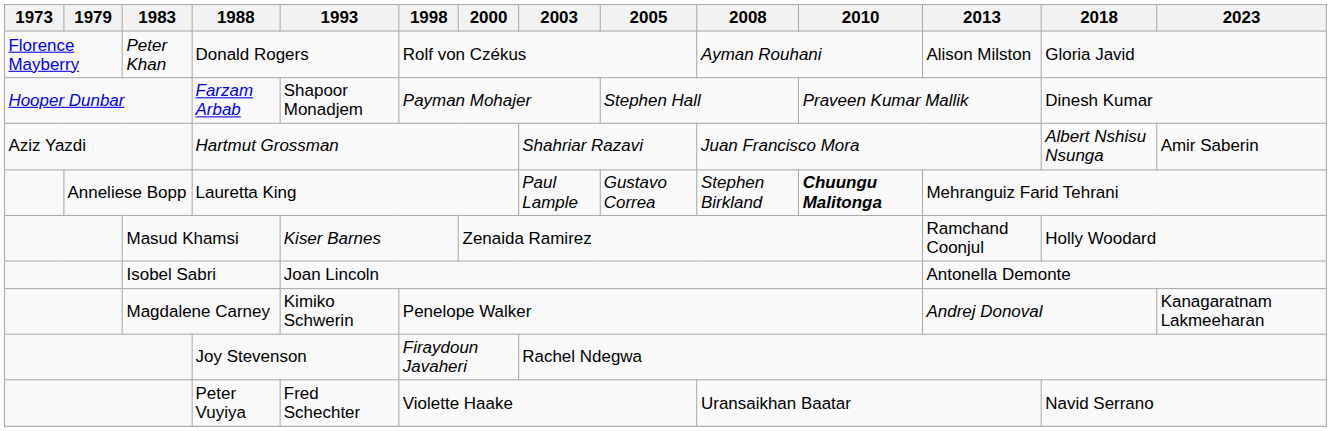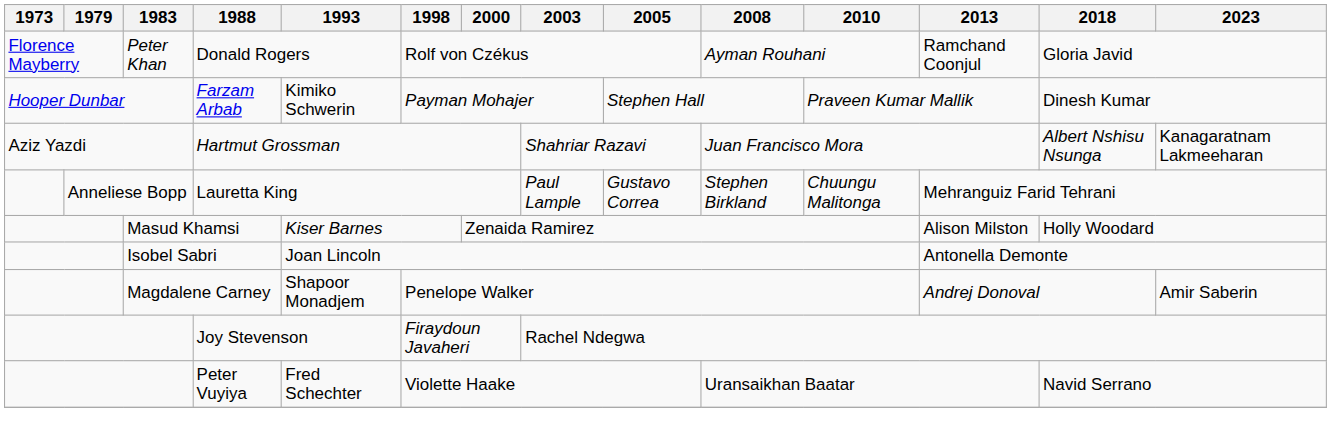Donald Rogers | 2013: Alison Milston -> Ramchand Coonjul
Farzam Arbab | 1993: Shapoor Monadjem -> Kimiko Schwerin
Hartmut Grossman | 2023: Amir Saberin -> Kanagaratnam Lakmeeharan
Lauretta King | 2010: bold -> normal
Masud Khamsi | 2013: Ramchand Coonjul -> Alison Milston
Magdalene Carney | 1993: Kimiko Schwerin -> Shapoor Monadjem
Magdalene Carney | 2023: Kanagaratnam Lakmeeharan -> Amir Saberin
